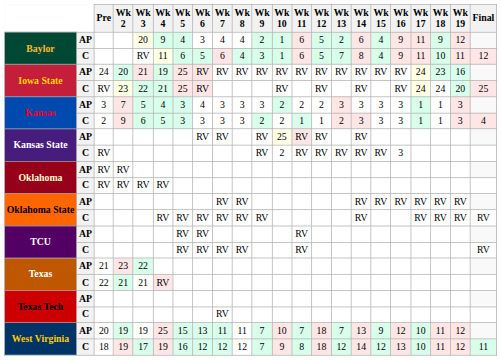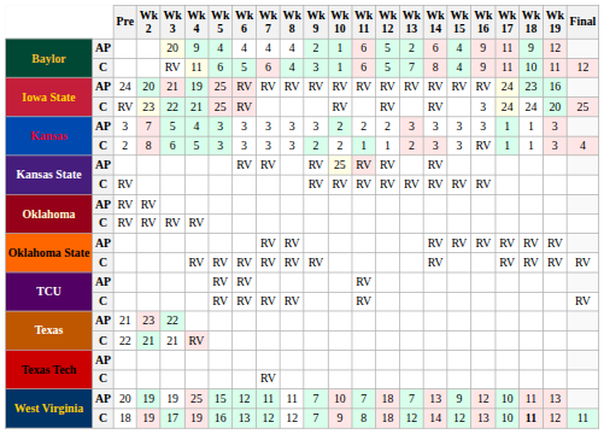Baylor / AP | Wk 6: 3 -> 4
Iowa State / C | Wk 16: RV -> 3
Kansas / AP | Wk 6: 4 -> 3
Kansas / C | Wk 2: 9 -> 8
Kansas / C | Wk 16: 3 -> RV
Kansas State / C | Wk 10: 2 -> RV
Kansas State / C | Wk 16: 3 -> RV
West Virginia / AP | Wk 6: 13 -> 12
West Virginia / AP | Wk 19: 12 -> 13
West Virginia / C | Wk 6: 12 -> 13
West Virginia / C | Wk 18: normal -> bold
